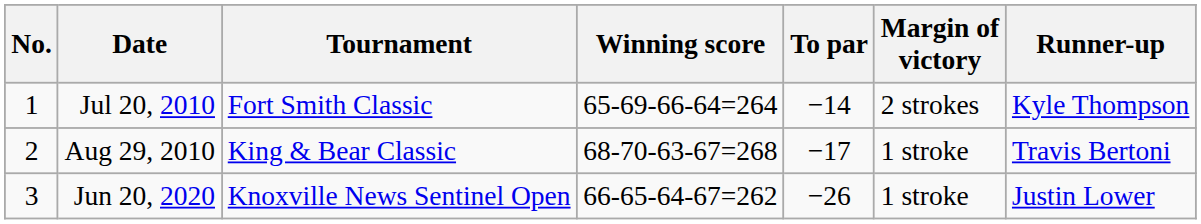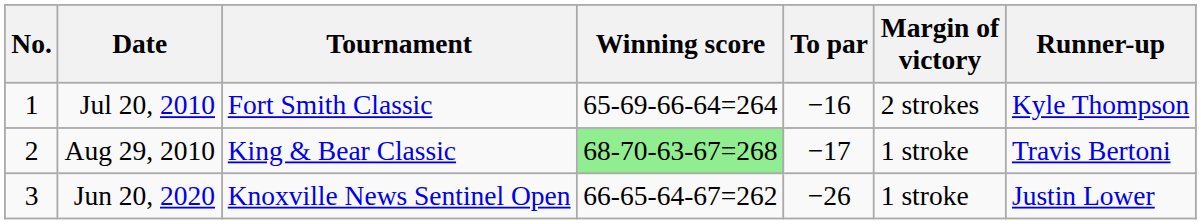Jul 20, 2010 | To par: −14 -> −16
Aug 29, 2010 | Winning score: no background -> lightgreen background
